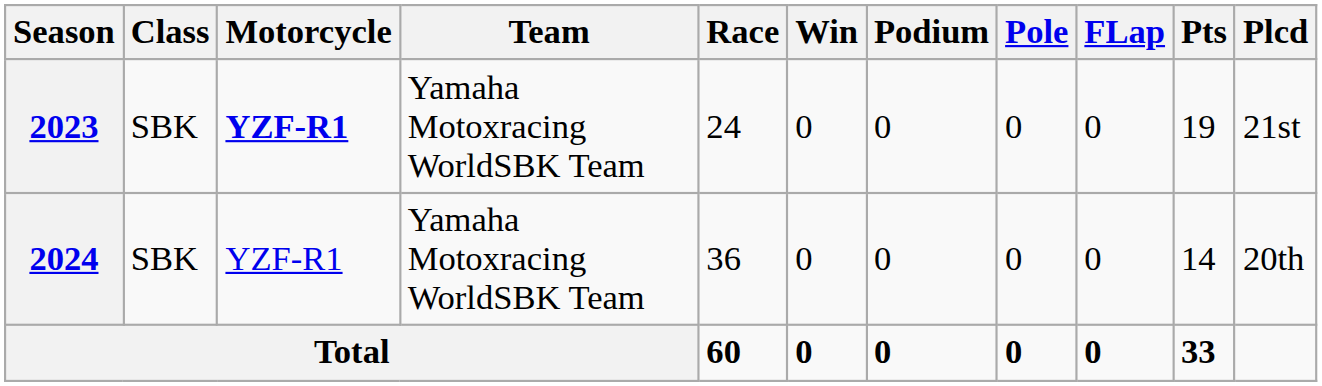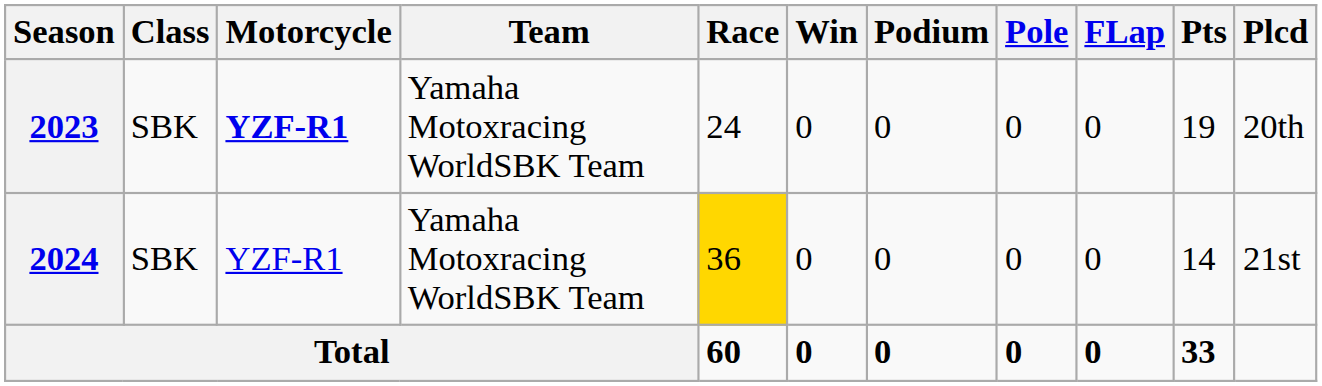2023 | Plcd: 21st -> 20th
2024 | Race: no background -> gold background
2024 | Plcd: 20th -> 21st
